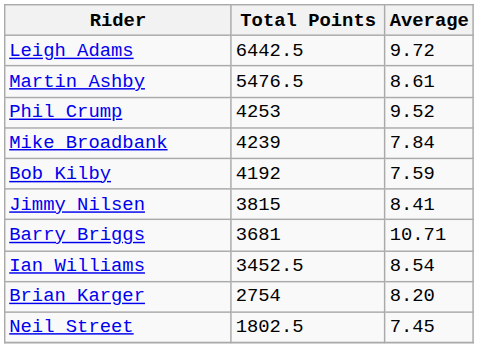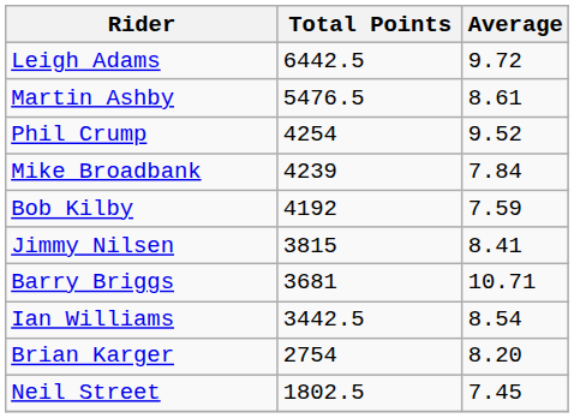Phil Crump | Total Points: 4253 -> 4254
Ian Williams | Total Points: 3452.5 -> 3442.5
